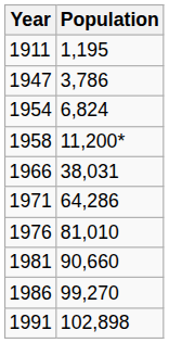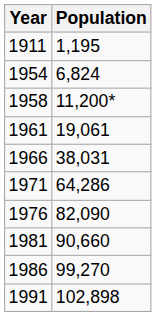- row: 1947 | 3,786
+ row: 1961 | 19,061
1976 | Population: 81,010 -> 82,090
